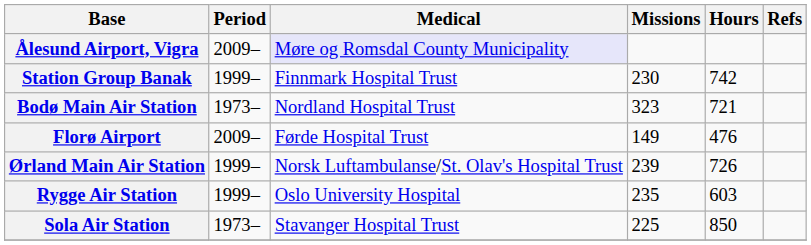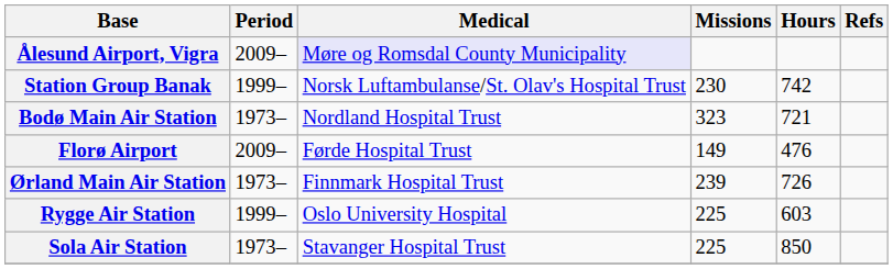Station Group Banak | Medical: Finnmark Hospital Trust -> Norsk Luftambulanse/St. Olav's Hospital Trust
Ørland Main Air Station | Period: 1999– -> 1973–
Ørland Main Air Station | Medical: Norsk Luftambulanse/St. Olav's Hospital Trust -> Finnmark Hospital Trust
Rygge Air Station | Missions: 235 -> 225
